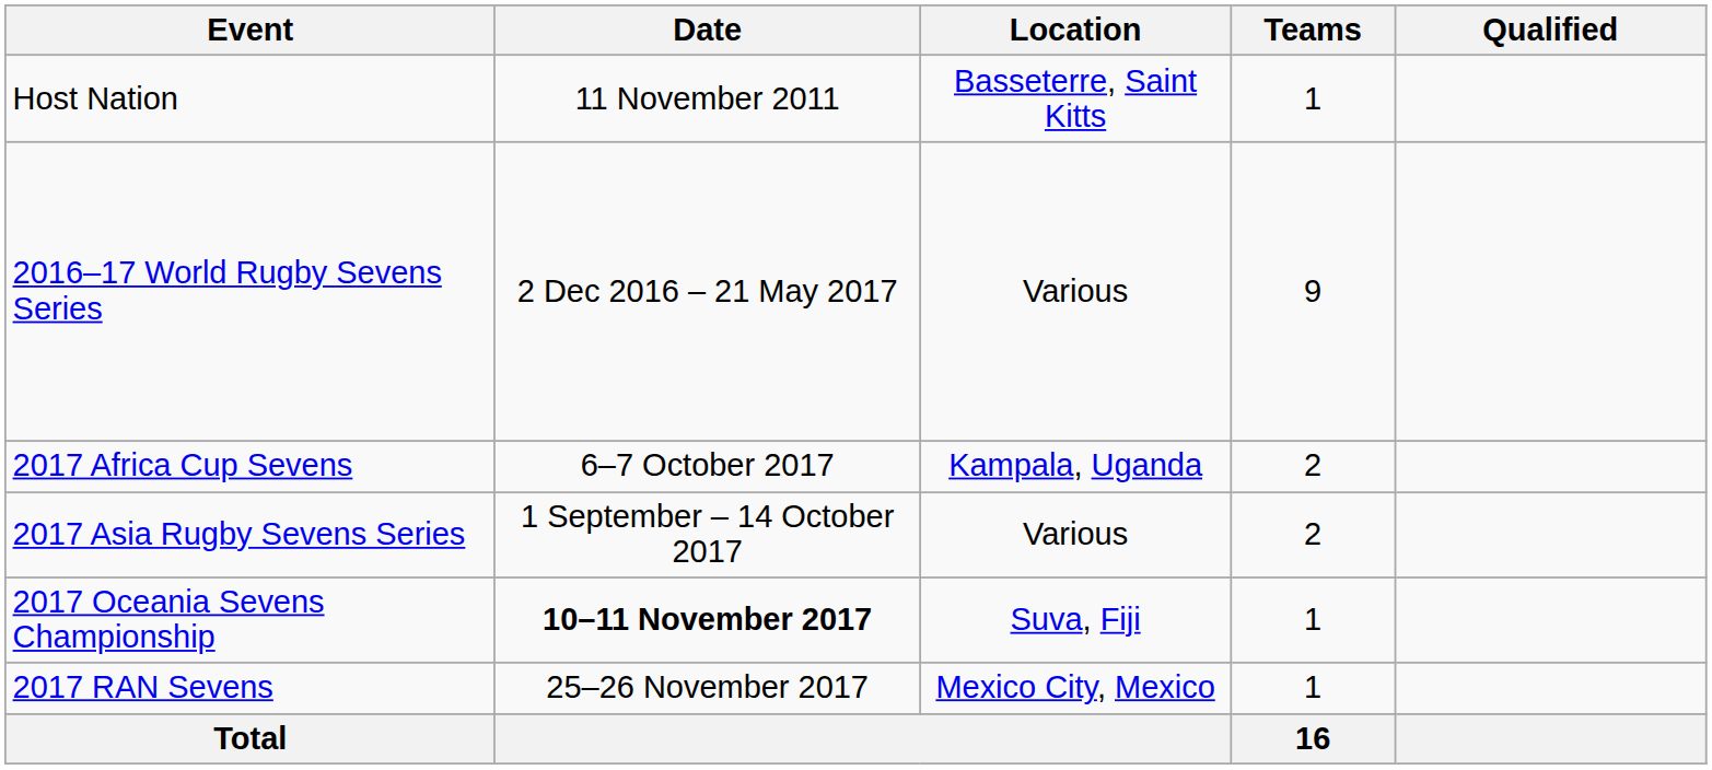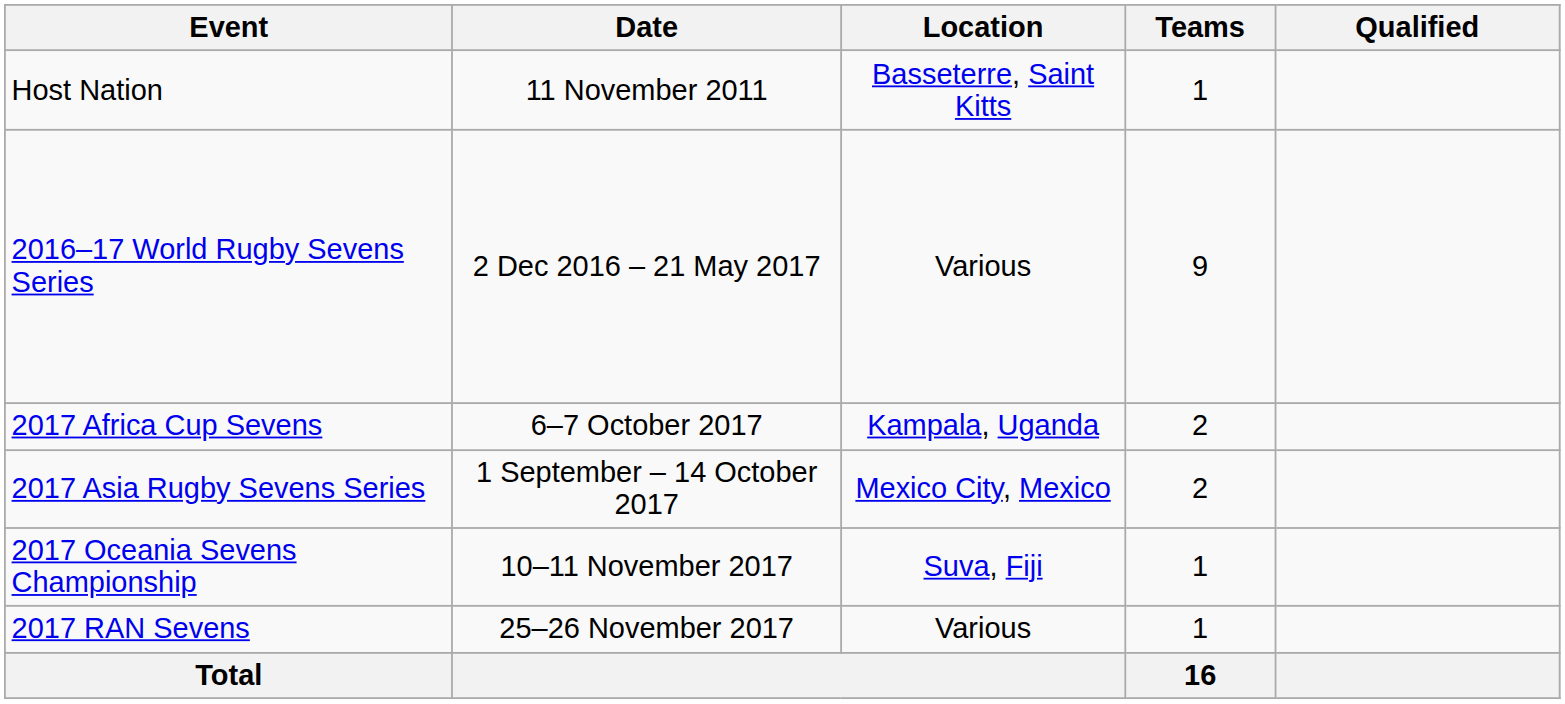2017 Asia Rugby Sevens Series | Location: Various -> Mexico City, Mexico
2017 Oceania Sevens Championship | Date: bold -> normal
2017 RAN Sevens | Location: Mexico City, Mexico -> Various
